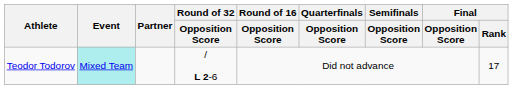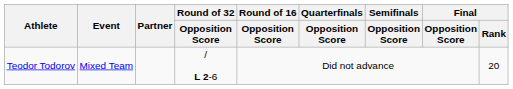Teodor Todorov | Event: paleturquoise background -> no background
Teodor Todorov | Final / Rank: 17 -> 20
